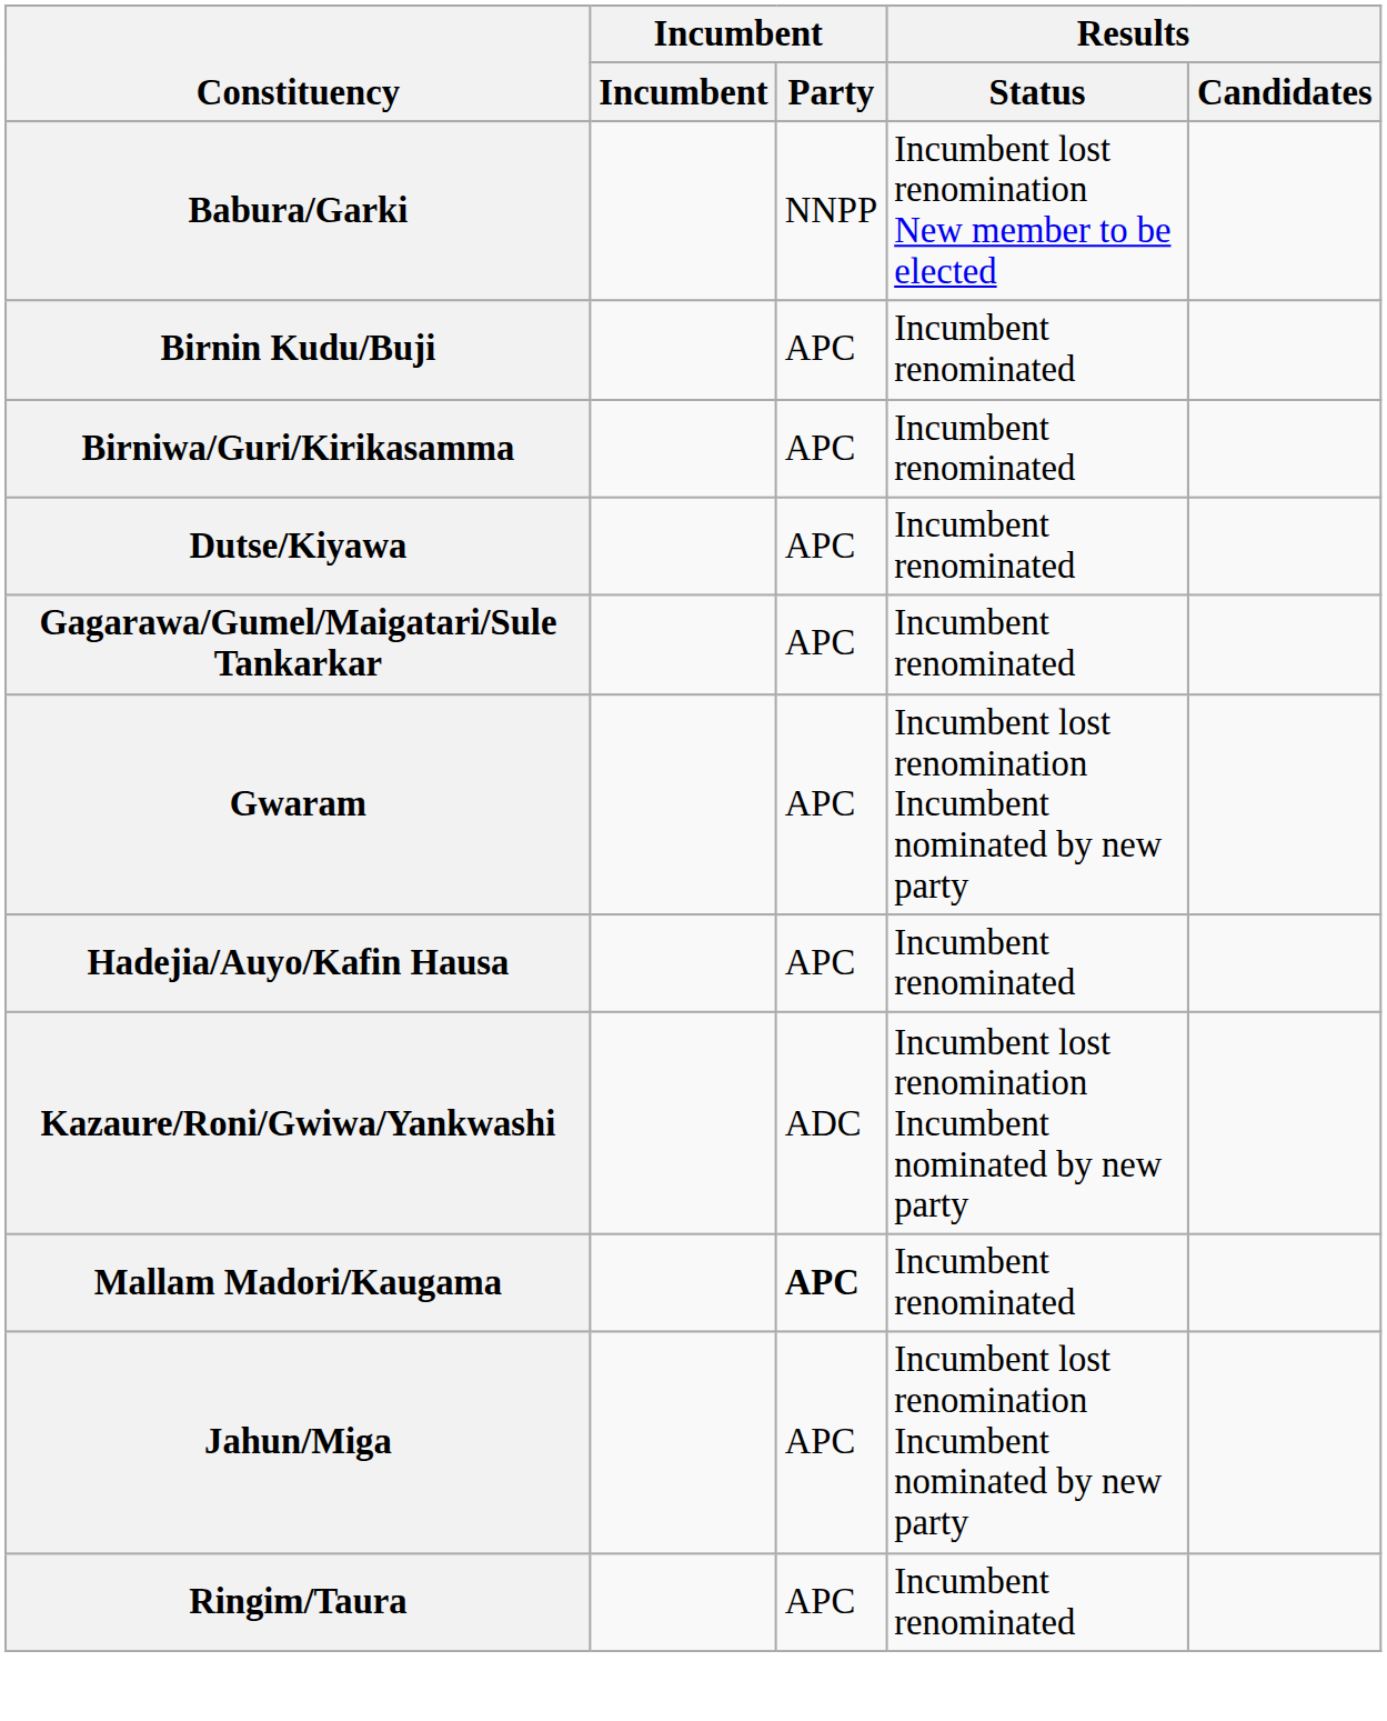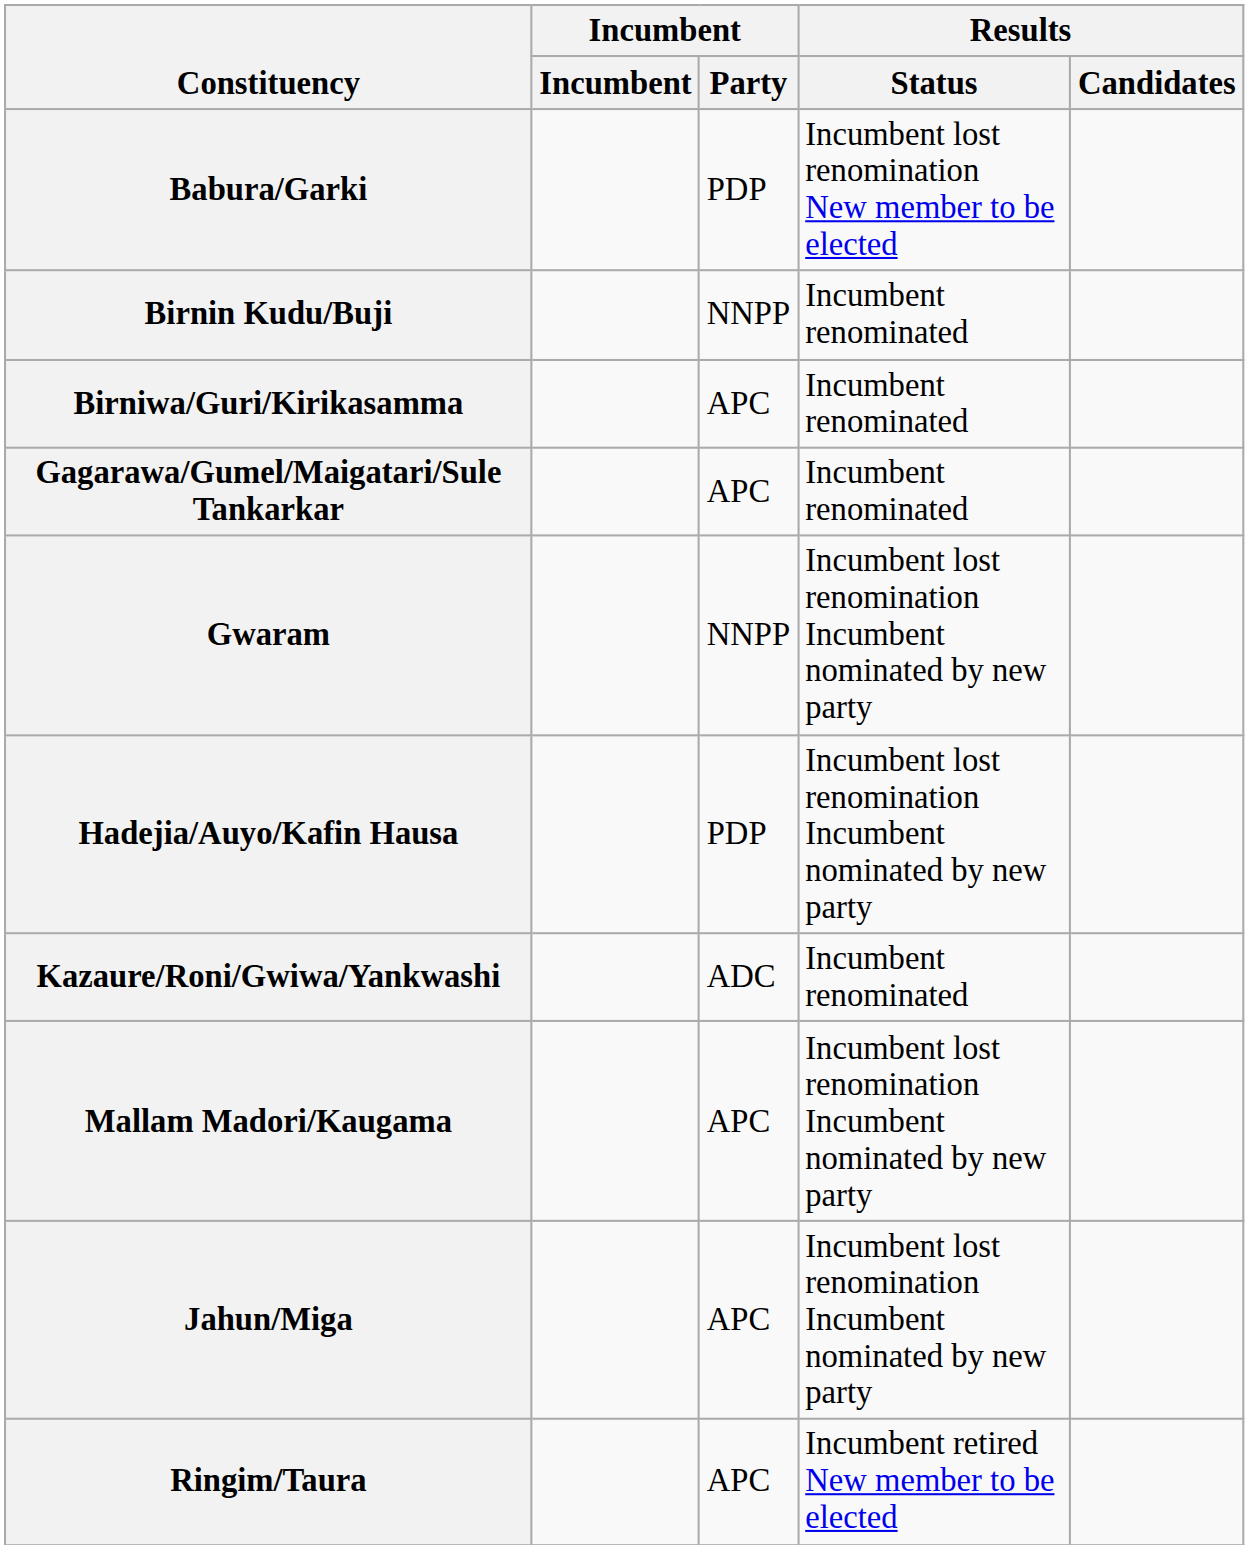Babura/Garki | Incumbent / Party: NNPP -> PDP
Birnin Kudu/Buji | Incumbent / Party: APC -> NNPP
- row: Dutse/Kiyawa | APC | Incumbent renominated
Gwaram | Incumbent / Party: APC -> NNPP
Hadejia/Auyo/Kafin Hausa | Incumbent / Party: APC -> PDP
Hadejia/Auyo/Kafin Hausa | Results / Status: Incumbent renominated -> Incumbent lost renomination Incumbent nominated by new party
Kazaure/Roni/Gwiwa/Yankwashi | Results / Status: Incumbent lost renomination Incumbent nominated by new party -> Incumbent renominated
Mallam Madori/Kaugama | Incumbent / Party: bold -> normal
Mallam Madori/Kaugama | Results / Status: Incumbent renominated -> Incumbent lost renomination Incumbent nominated by new party
Ringim/Taura | Results / Status: Incumbent renominated -> Incumbent retired New member to be elected
